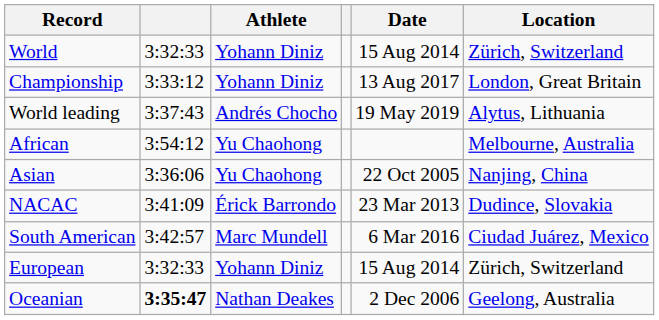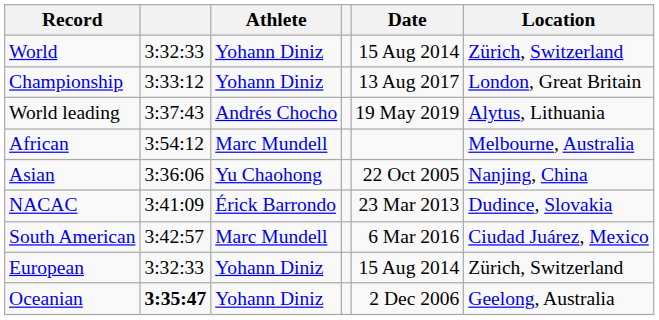African | Athlete: Yu Chaohong -> Marc Mundell
Oceanian | Athlete: Nathan Deakes -> Yohann Diniz
